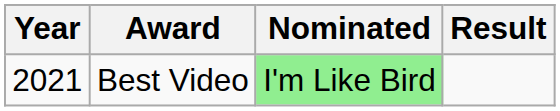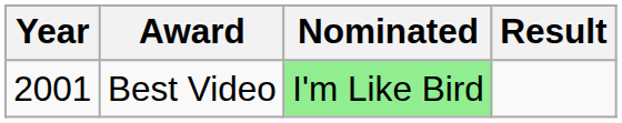Best Video | Year: 2021 -> 2001
